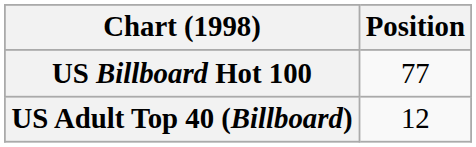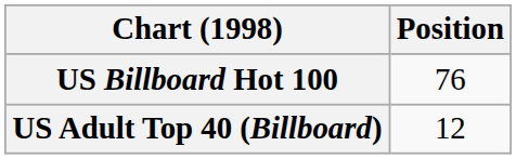US Billboard Hot 100 | Position: 77 -> 76
